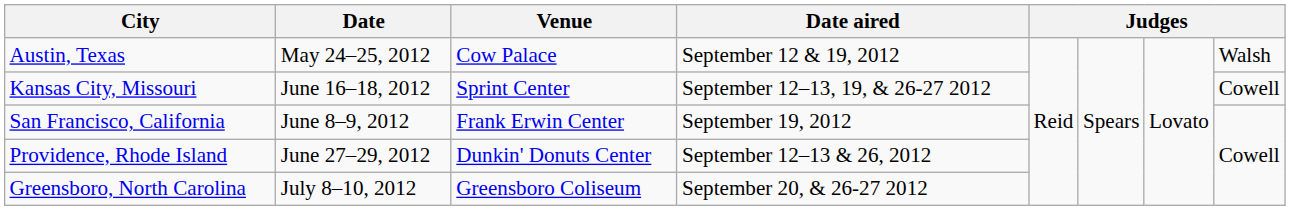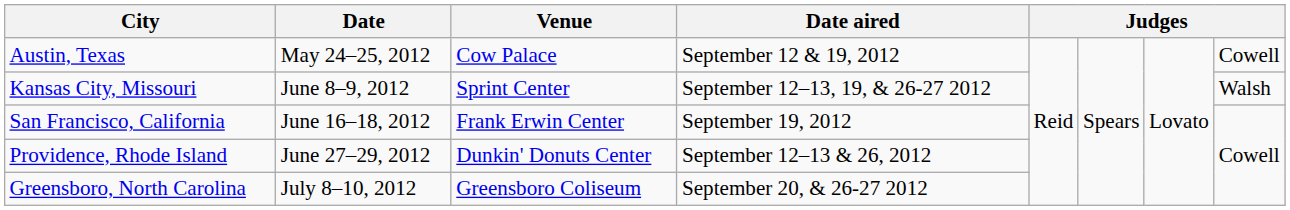Austin, Texas | column 8: Walsh -> Cowell
Kansas City, Missouri | Date: June 16–18, 2012 -> June 8–9, 2012
Kansas City, Missouri | column 8: Cowell -> Walsh
San Francisco, California | Date: June 8–9, 2012 -> June 16–18, 2012
